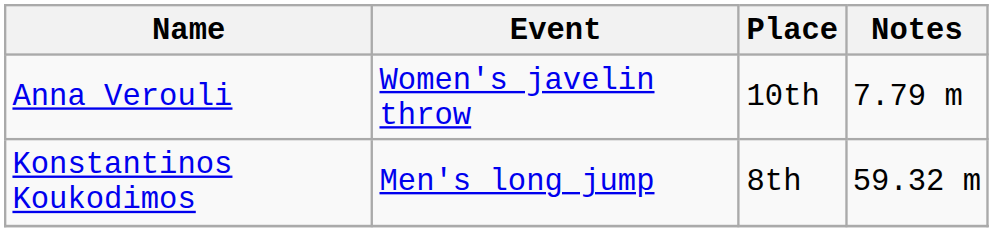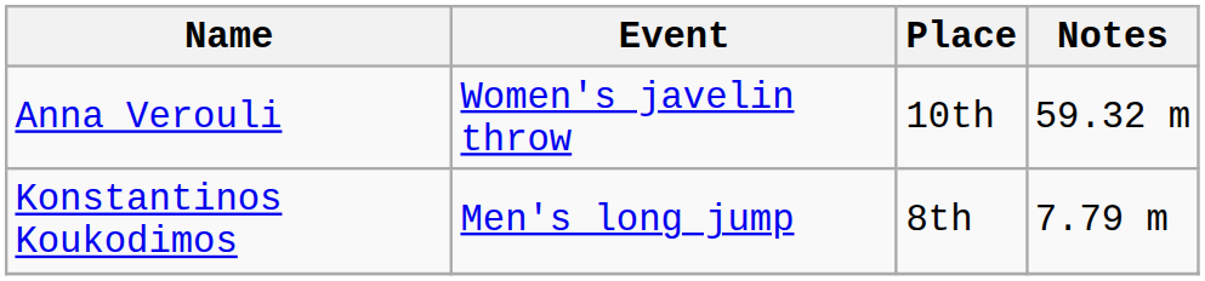Anna Verouli | Notes: 7.79 m -> 59.32 m
Konstantinos Koukodimos | Notes: 59.32 m -> 7.79 m
